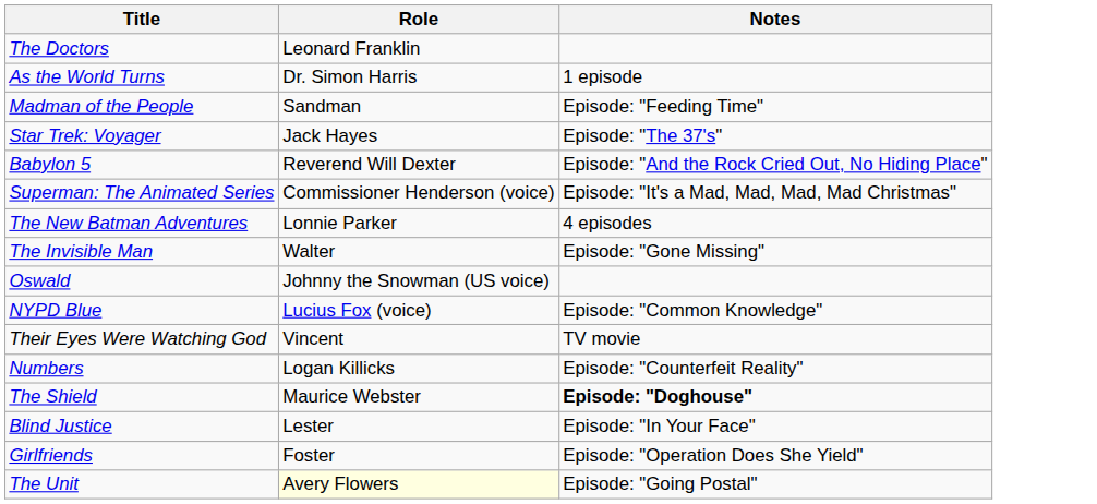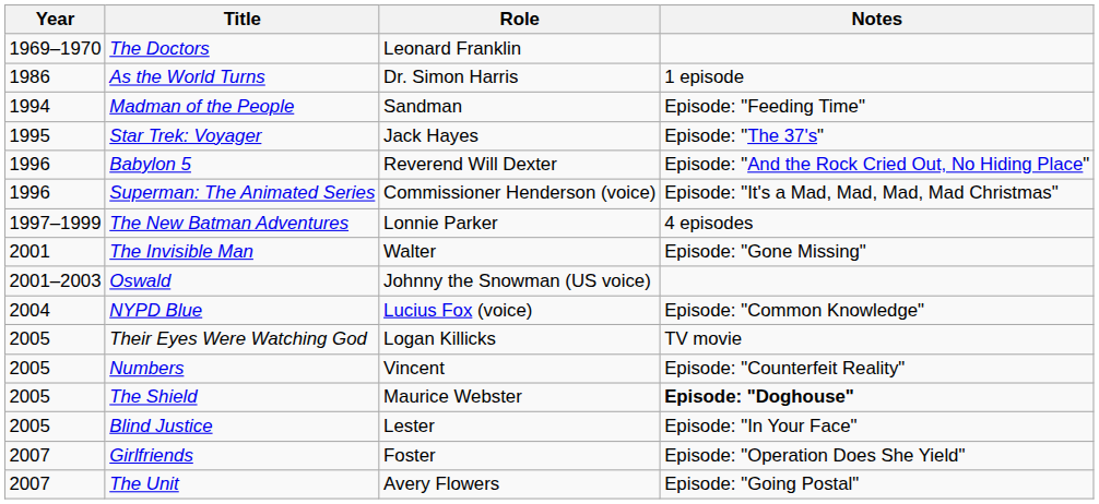+ column: Year | 1969–1970 | 1986 | 1994 | 1995 | 1996 | 1996 | 1997–1999 | 2001 | 2001–2003 | 2004 | 2005 | 2005 | 2005 | 2005 | 2007 | 2007
Their Eyes Were Watching God | Role: Vincent -> Logan Killicks
Numbers | Role: Logan Killicks -> Vincent
The Unit | Role: lightyellow background -> no background
